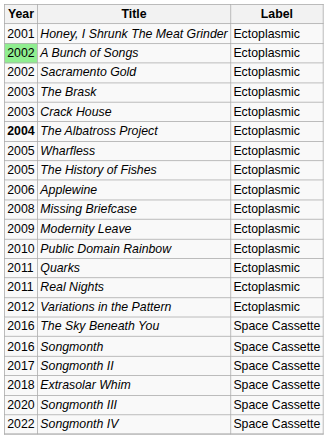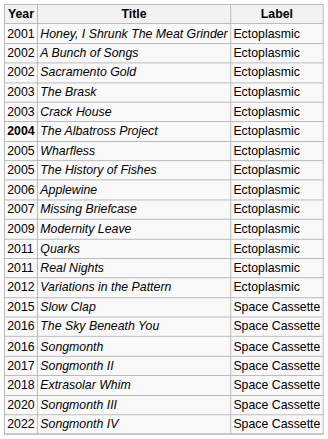A Bunch of Songs | Year: lightgreen background -> no background
Missing Briefcase | Year: 2008 -> 2007
- row: 2010 | Public Domain Rainbow | Ectoplasmic
+ row: 2015 | Slow Clap | Space Cassette
